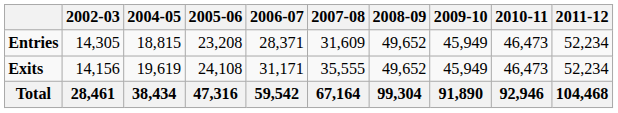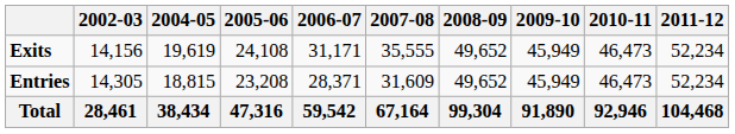rows swapped: Entries <-> Exits
